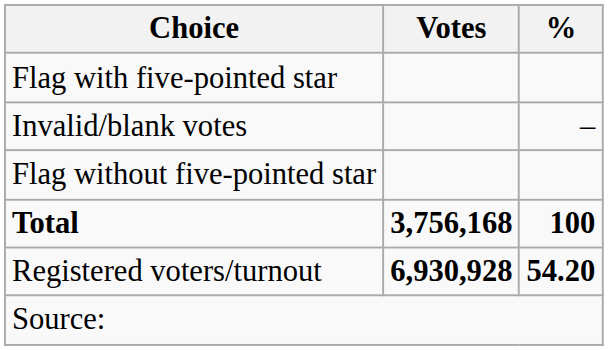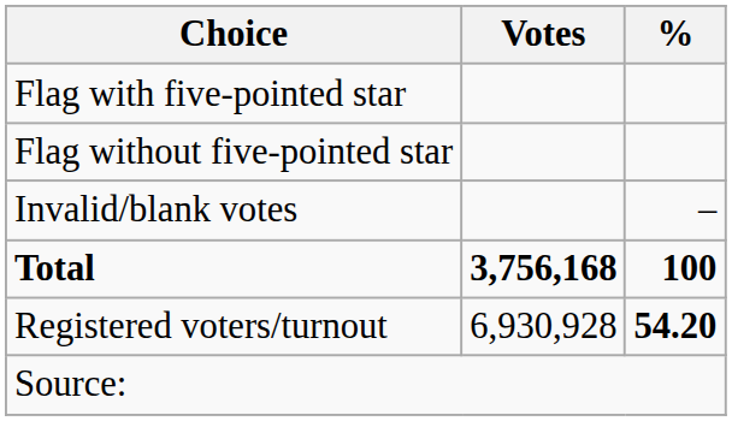rows swapped: Flag without five-pointed star <-> Invalid/blank votes
Registered voters/turnout | Votes: bold -> normal
